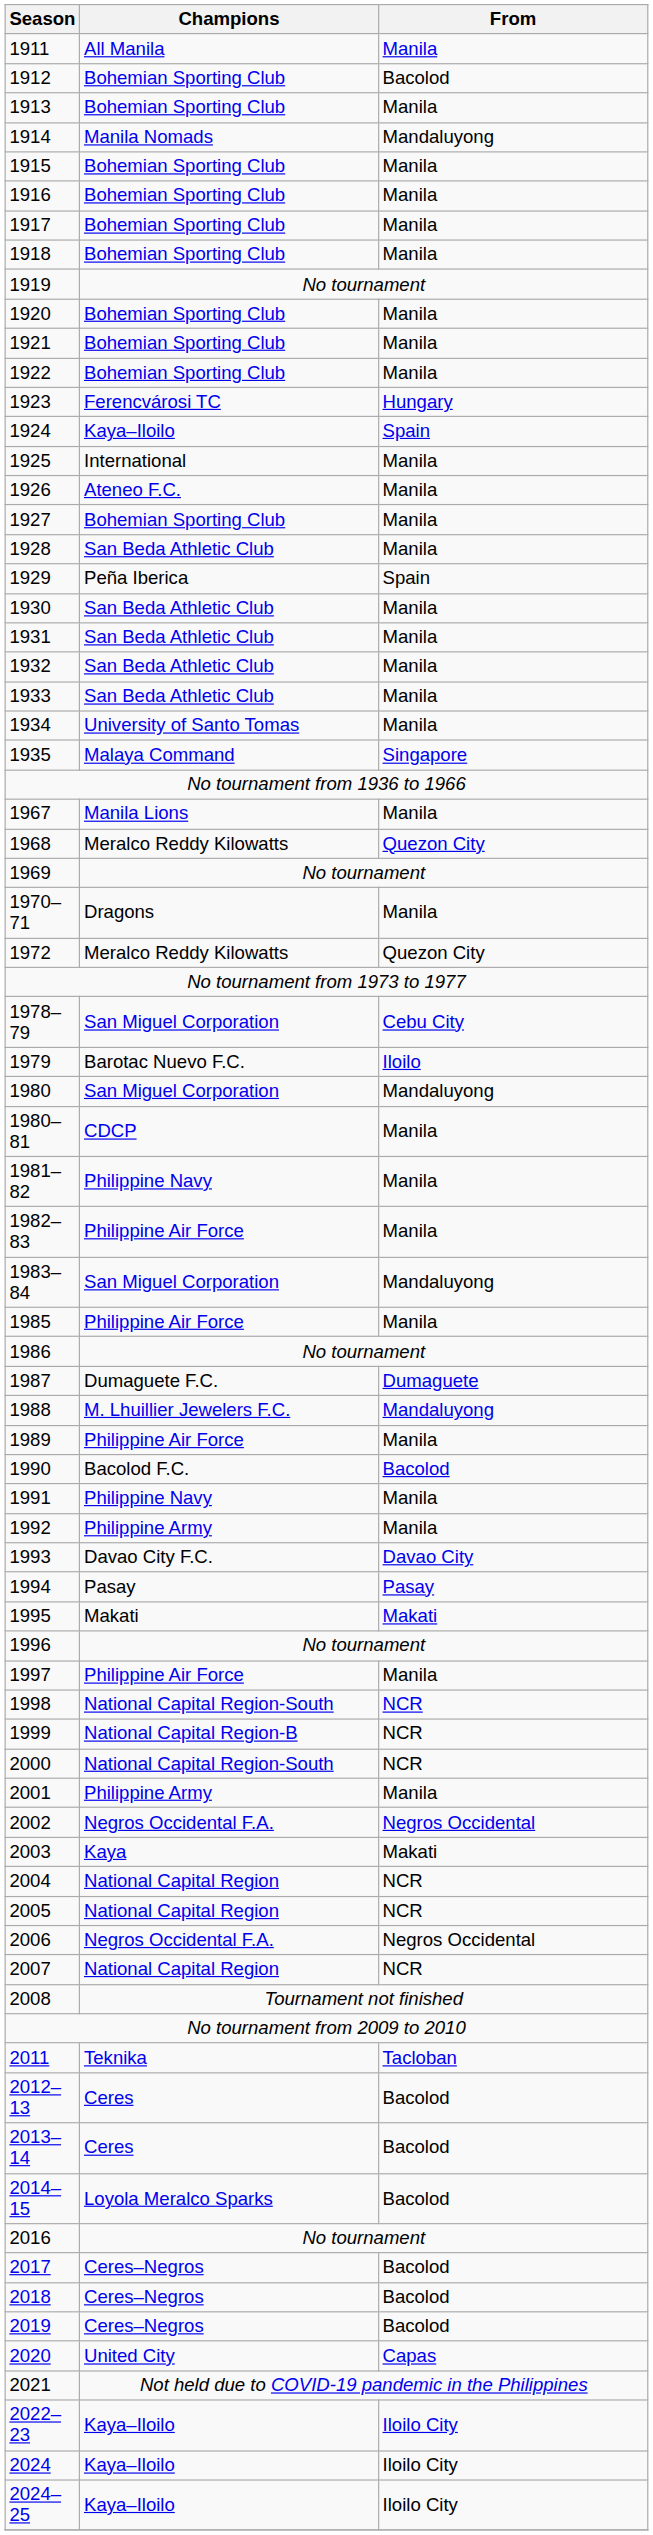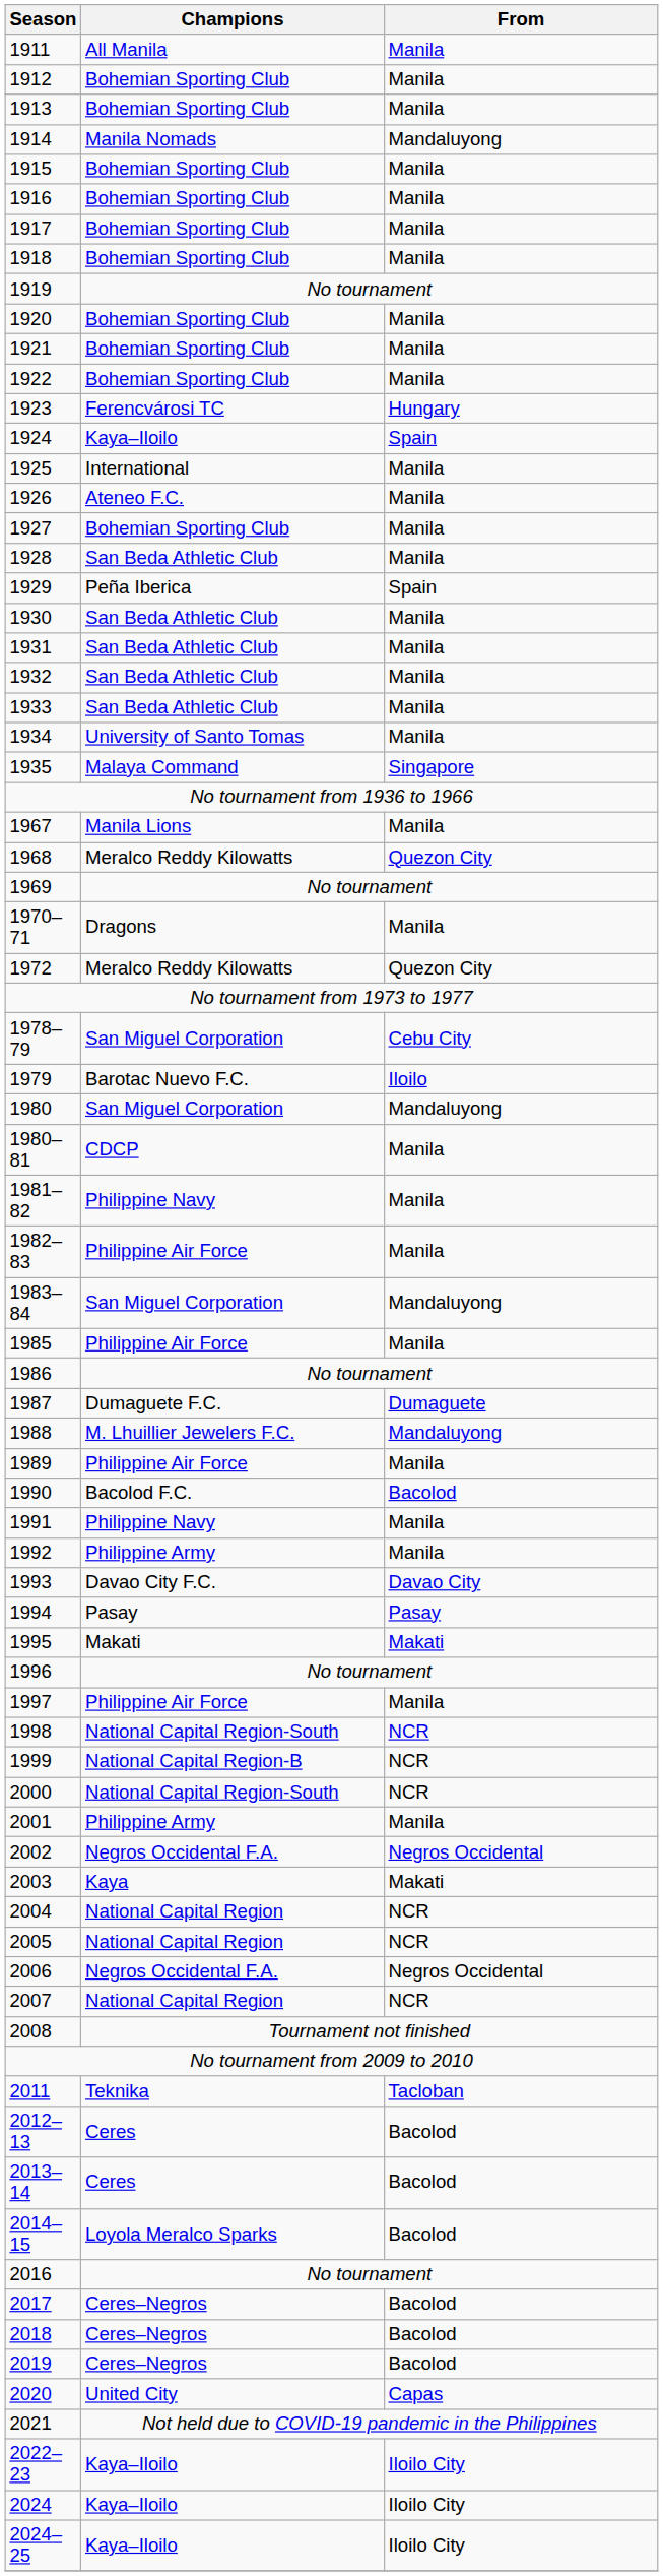1912 | From: Bacolod -> Manila
